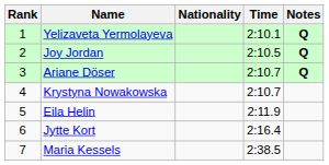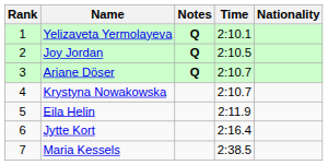columns swapped: Nationality <-> Notes
